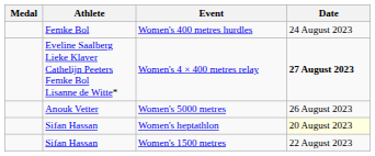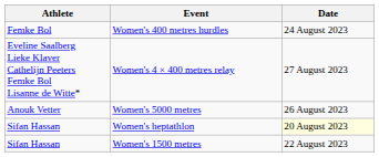- column: Medal
Women's 4 × 400 metres relay | Date: bold -> normal
